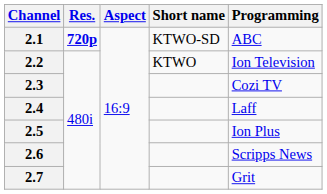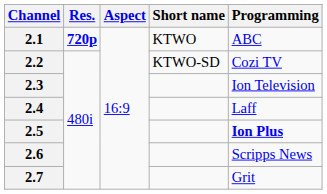2.1 | Short name: KTWO-SD -> KTWO
2.2 | Short name: KTWO -> KTWO-SD
2.2 | Programming: Ion Television -> Cozi TV
2.3 | Programming: Cozi TV -> Ion Television
2.5 | Programming: normal -> bold
